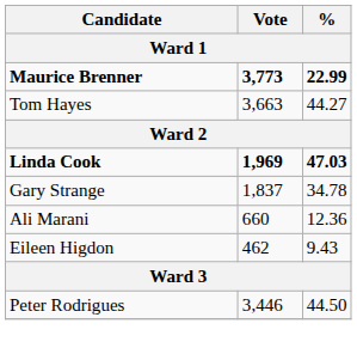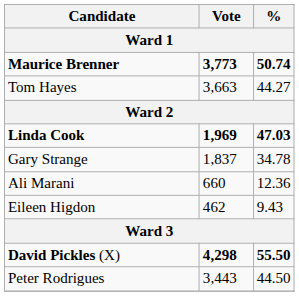Maurice Brenner | %: 22.99 -> 50.74
+ row: David Pickles (X) | 4,298 | 55.50
Peter Rodrigues | Vote: 3,446 -> 3,443
